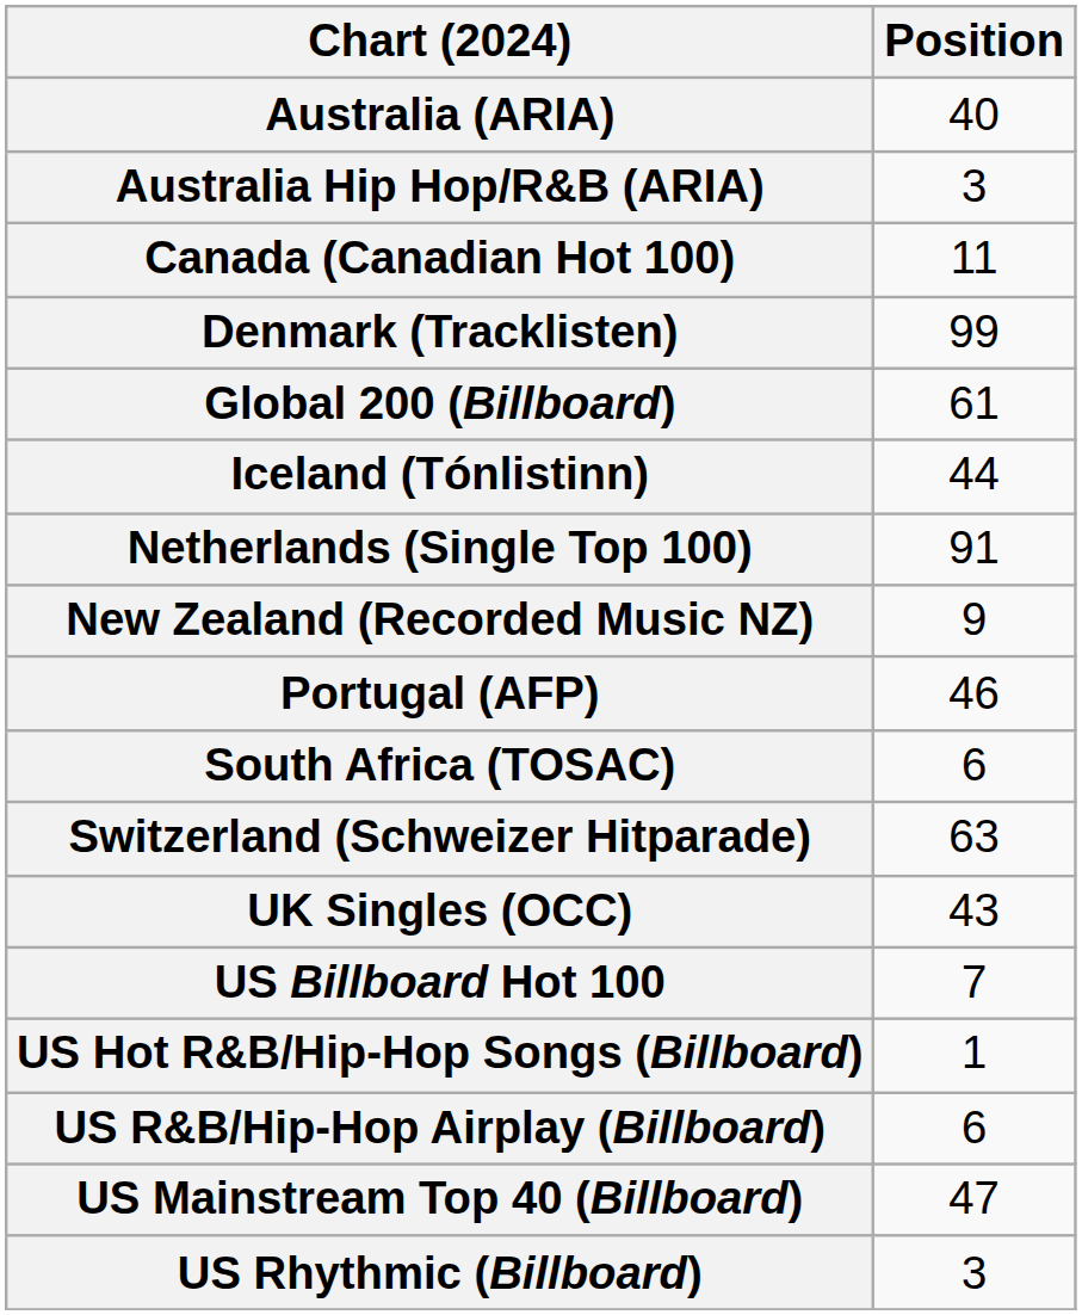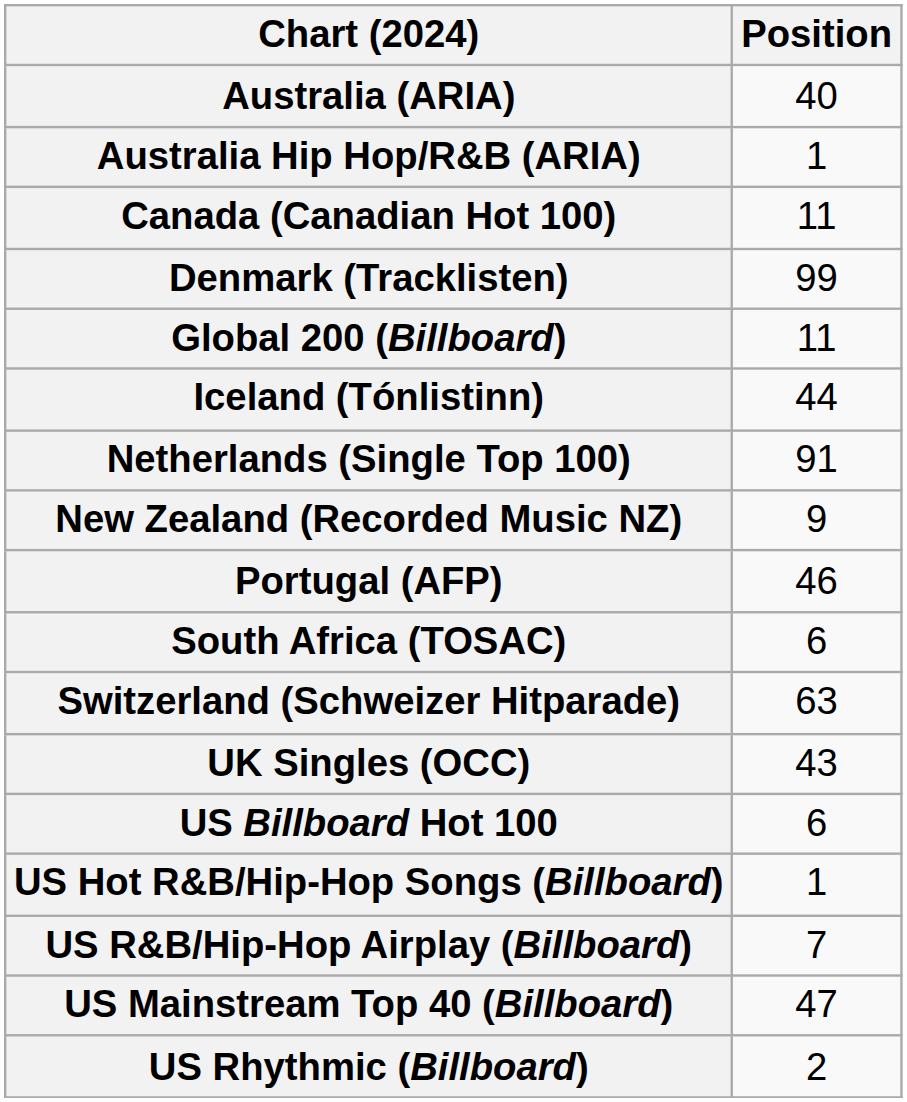Australia Hip Hop/R&B (ARIA) | Position: 3 -> 1
Global 200 (Billboard) | Position: 61 -> 11
US Billboard Hot 100 | Position: 7 -> 6
US R&B/Hip-Hop Airplay (Billboard) | Position: 6 -> 7
US Rhythmic (Billboard) | Position: 3 -> 2
